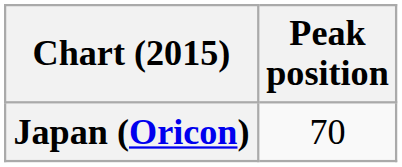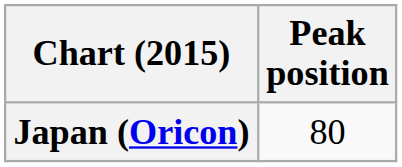Japan (Oricon) | Peak position: 70 -> 80
